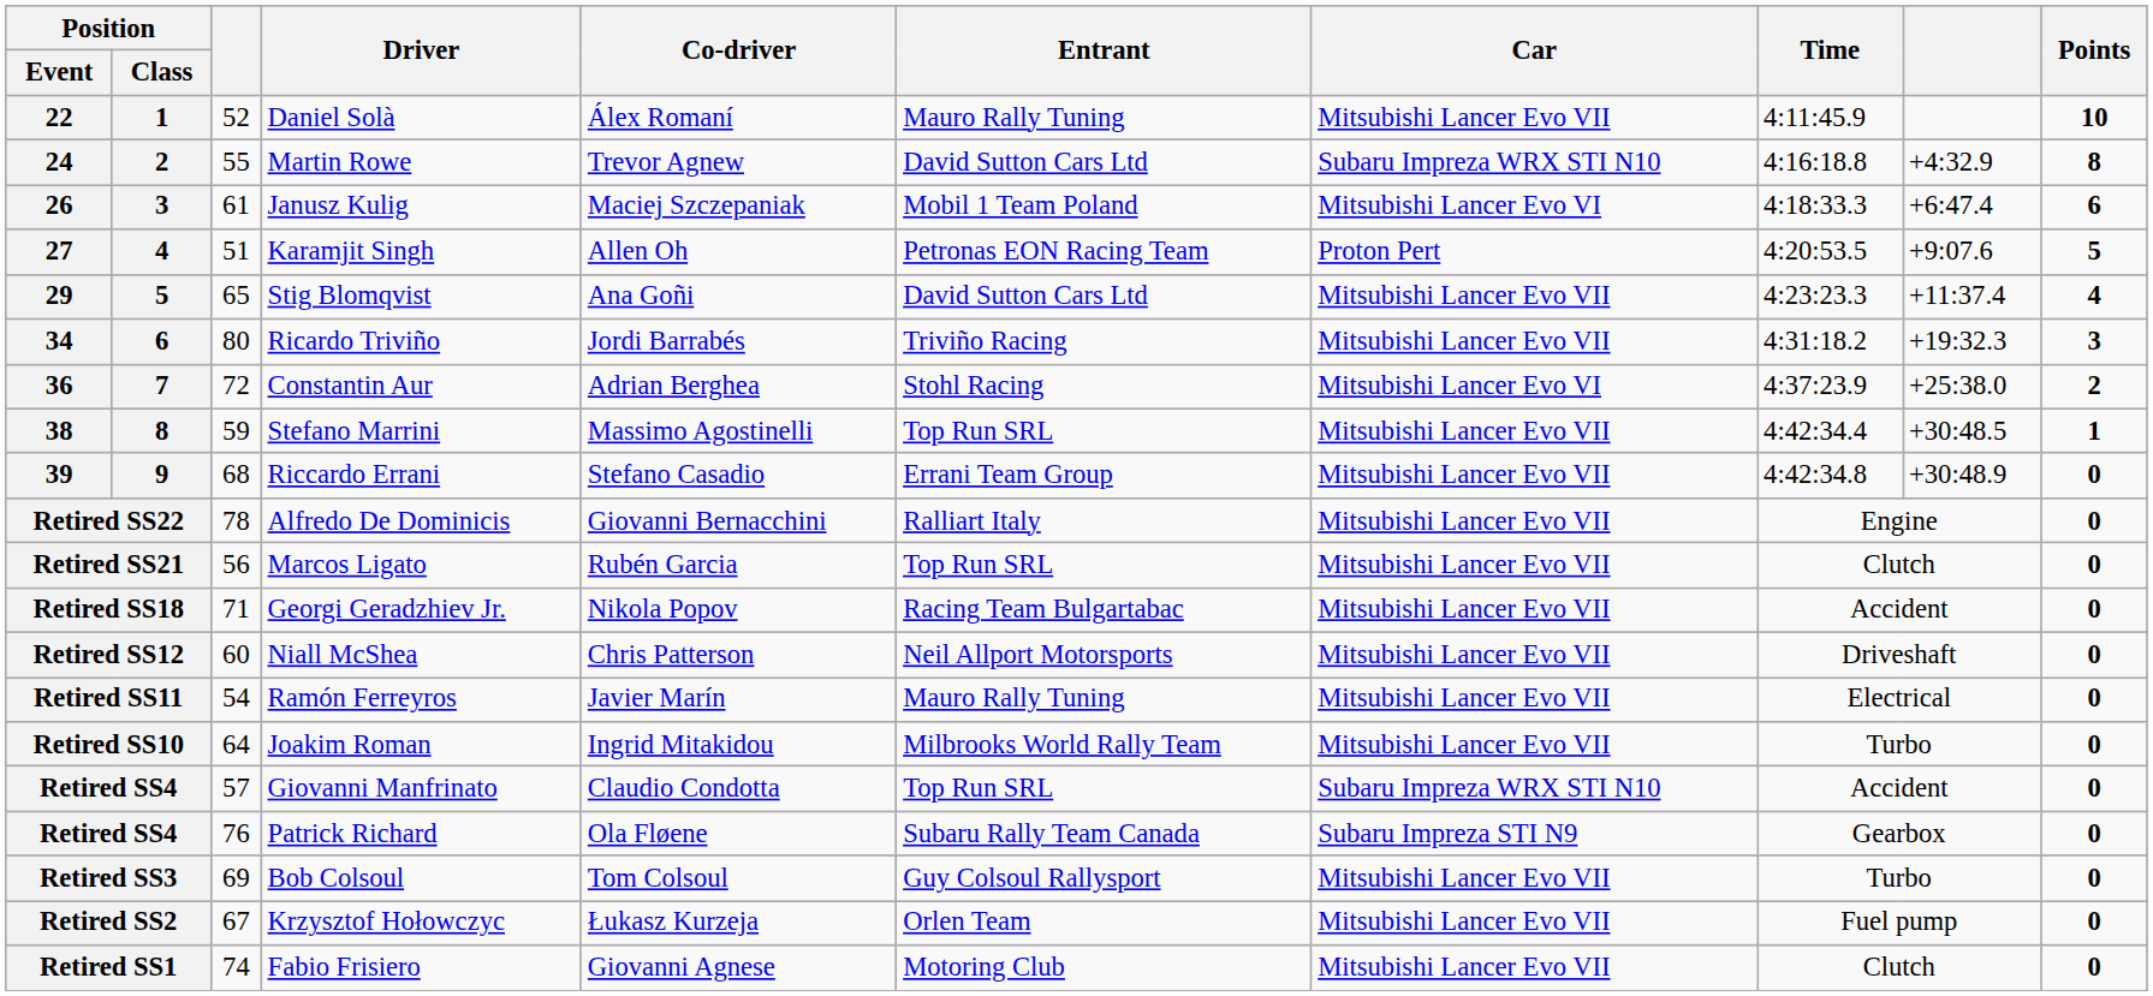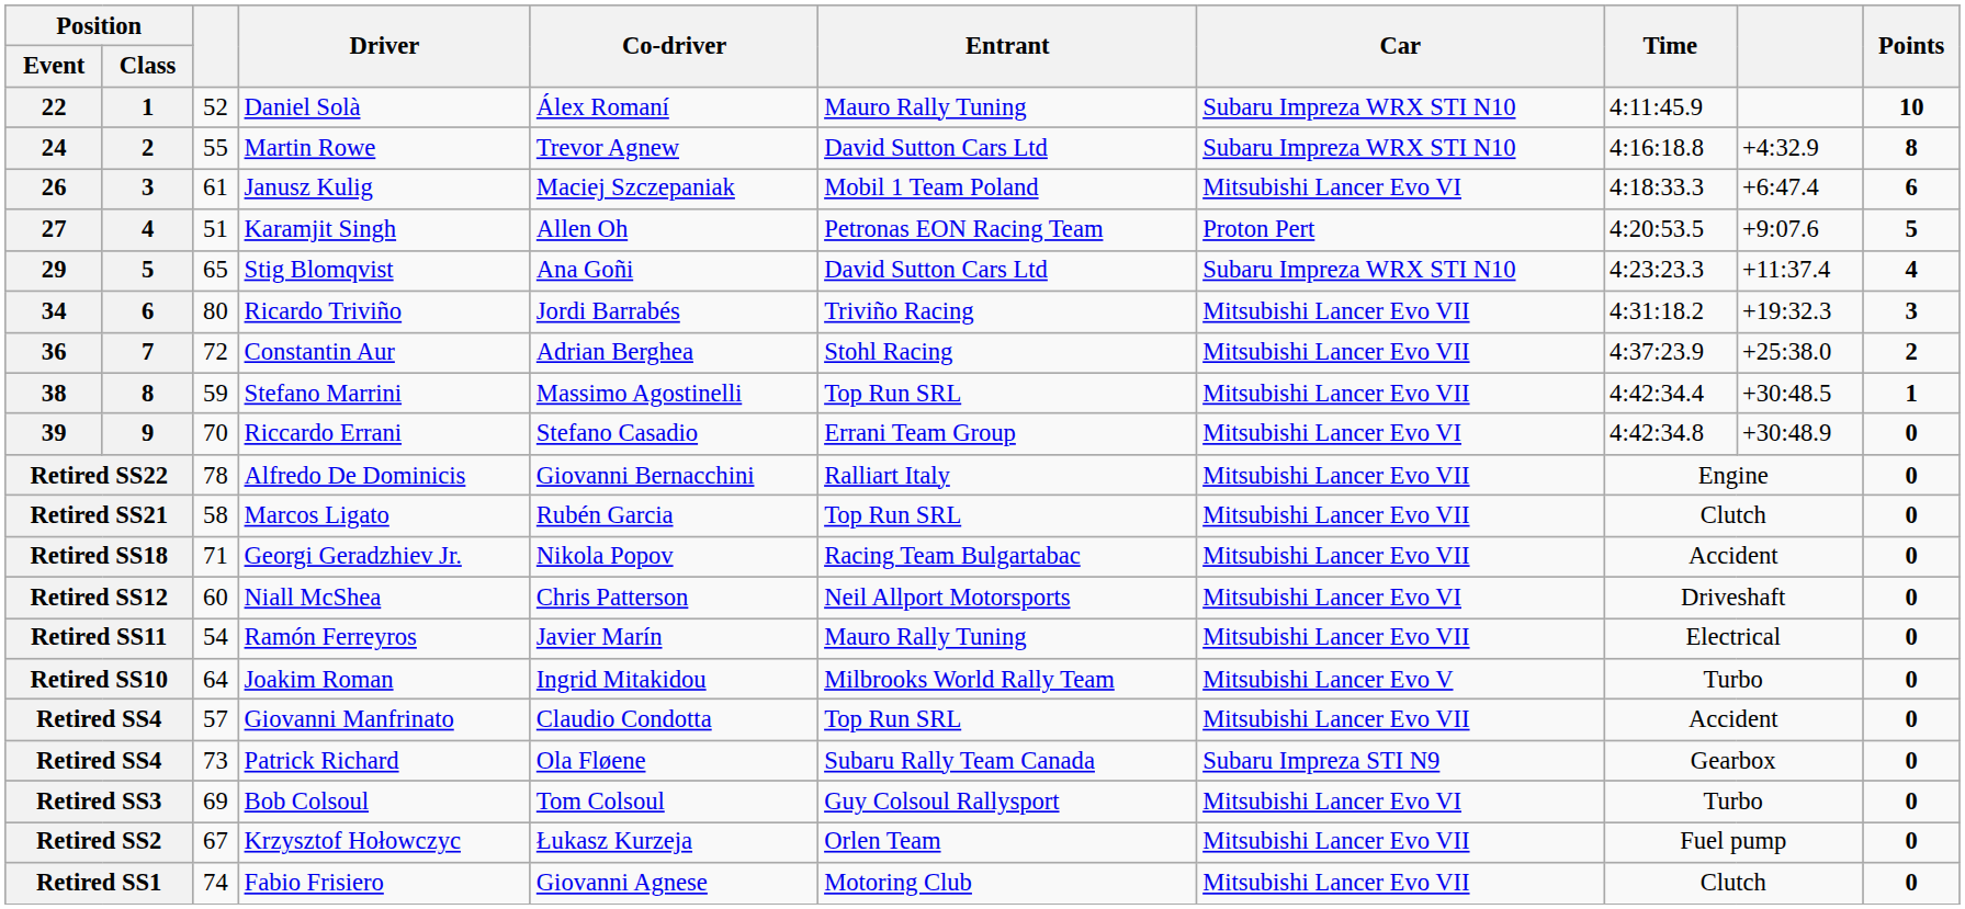22 | Car: Mitsubishi Lancer Evo VII -> Subaru Impreza WRX STI N10
29 | Car: Mitsubishi Lancer Evo VII -> Subaru Impreza WRX STI N10
36 | Car: Mitsubishi Lancer Evo VI -> Mitsubishi Lancer Evo VII
39 | column 3: 68 -> 70
39 | Car: Mitsubishi Lancer Evo VII -> Mitsubishi Lancer Evo VI
Retired SS21 | column 3: 56 -> 58
Retired SS12 | Car: Mitsubishi Lancer Evo VII -> Mitsubishi Lancer Evo VI
Retired SS10 | Car: Mitsubishi Lancer Evo VII -> Mitsubishi Lancer Evo V
Retired SS4 / Giovanni Manfrinato | Car: Subaru Impreza WRX STI N10 -> Mitsubishi Lancer Evo VII
Retired SS4 / Patrick Richard | column 3: 76 -> 73
Retired SS3 | Car: Mitsubishi Lancer Evo VII -> Mitsubishi Lancer Evo VI
